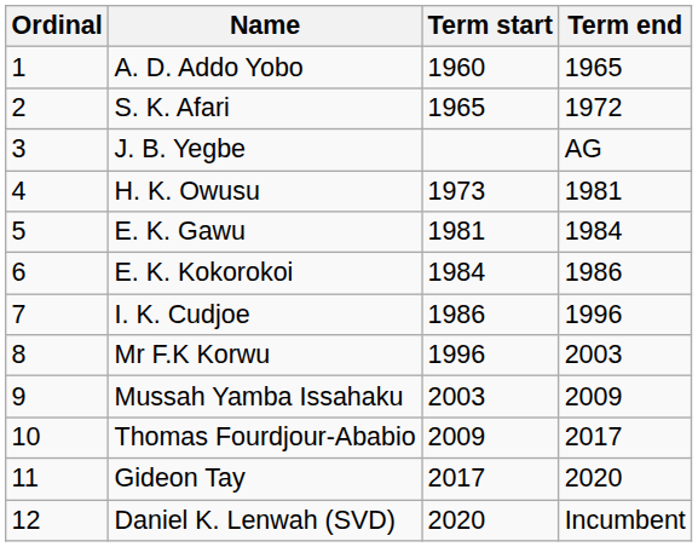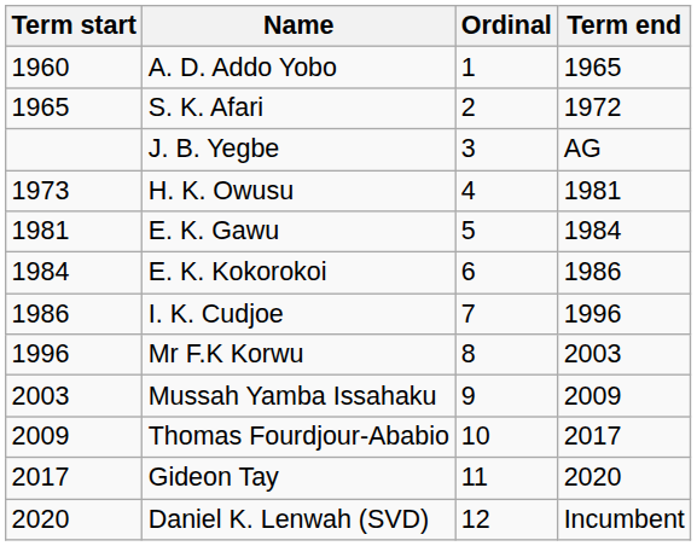columns swapped: Ordinal <-> Term start
